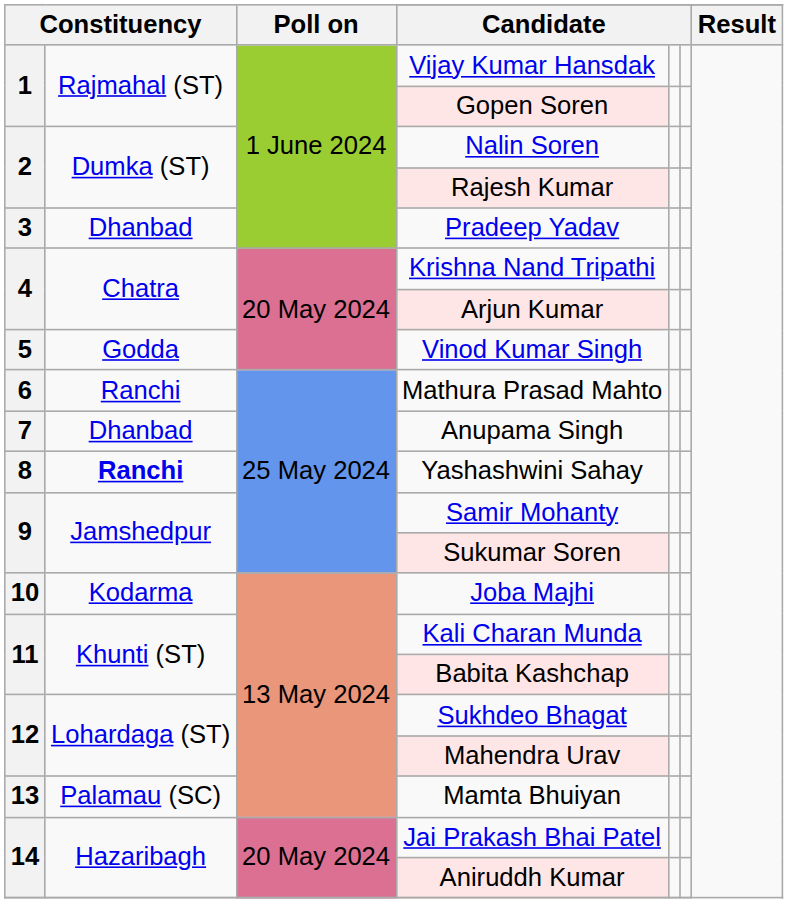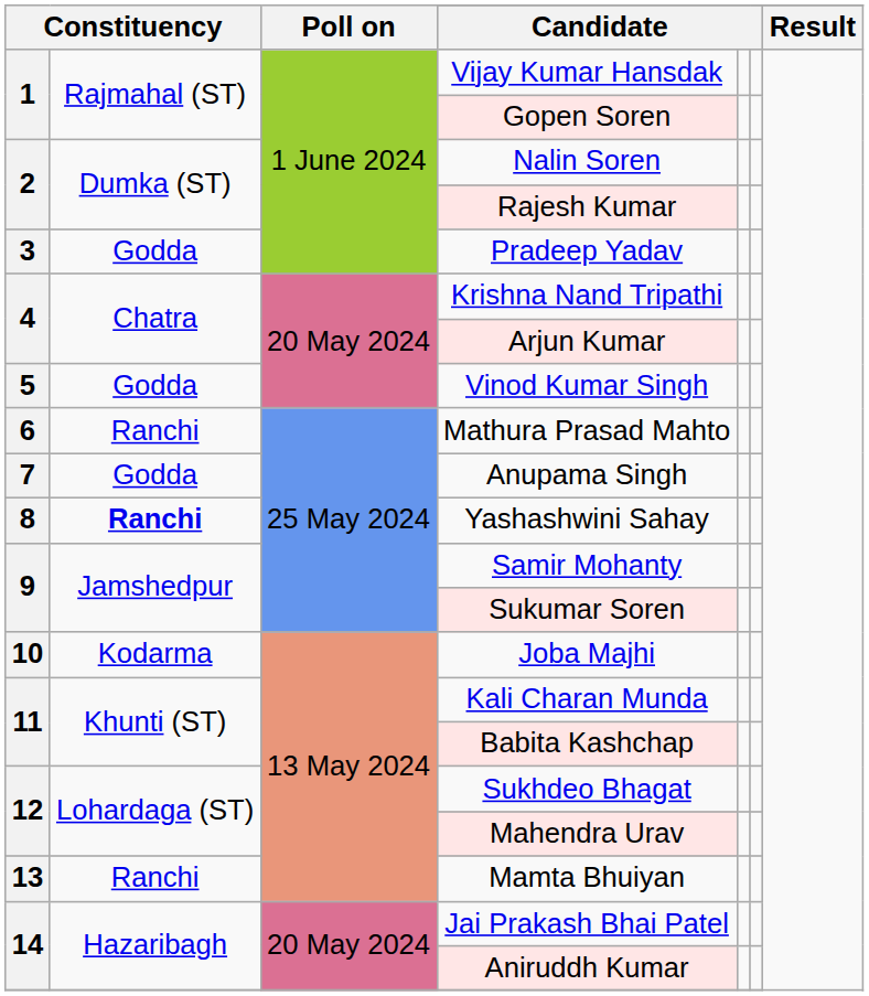Pradeep Yadav | column 2: Dhanbad -> Godda
Anupama Singh | column 2: Dhanbad -> Godda
Mamta Bhuiyan | column 2: Palamau (SC) -> Ranchi
